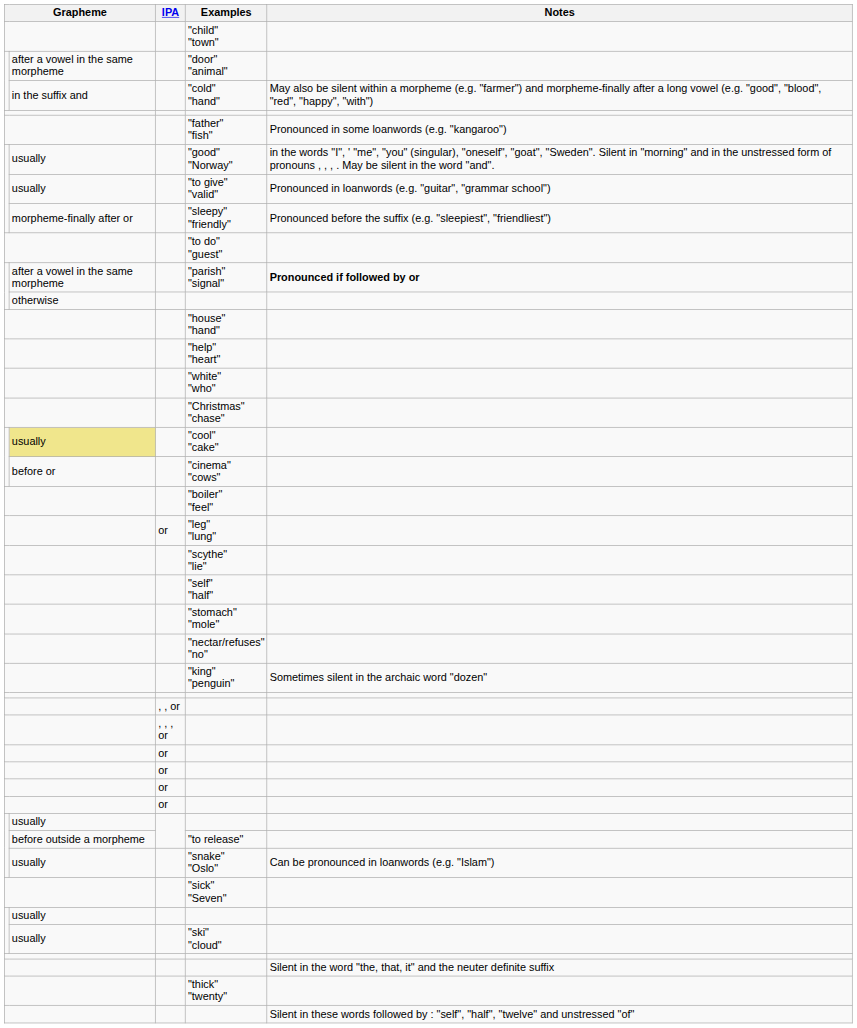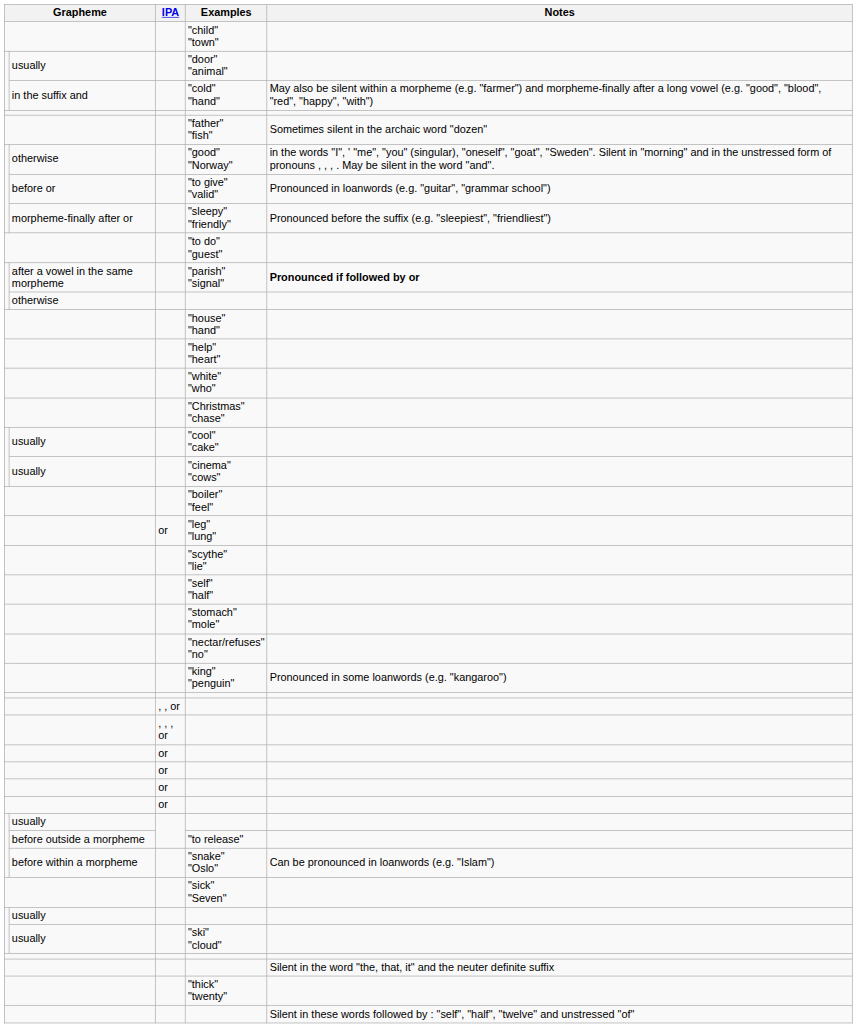"door" "animal" | column 2: after a vowel in the same morpheme -> usually
"father" "fish" | Notes: Pronounced in some loanwords (e.g. "kangaroo") -> Sometimes silent in the archaic word "dozen"
"good" "Norway" | column 2: usually -> otherwise
"to give" "valid" | column 2: usually -> before or
"cool" "cake" | column 2: khaki background -> no background
"cinema" "cows" | column 2: before or -> usually
"king" "penguin" | Notes: Sometimes silent in the archaic word "dozen" -> Pronounced in some loanwords (e.g. "kangaroo")
"snake" "Oslo" | column 2: usually -> before within a morpheme
